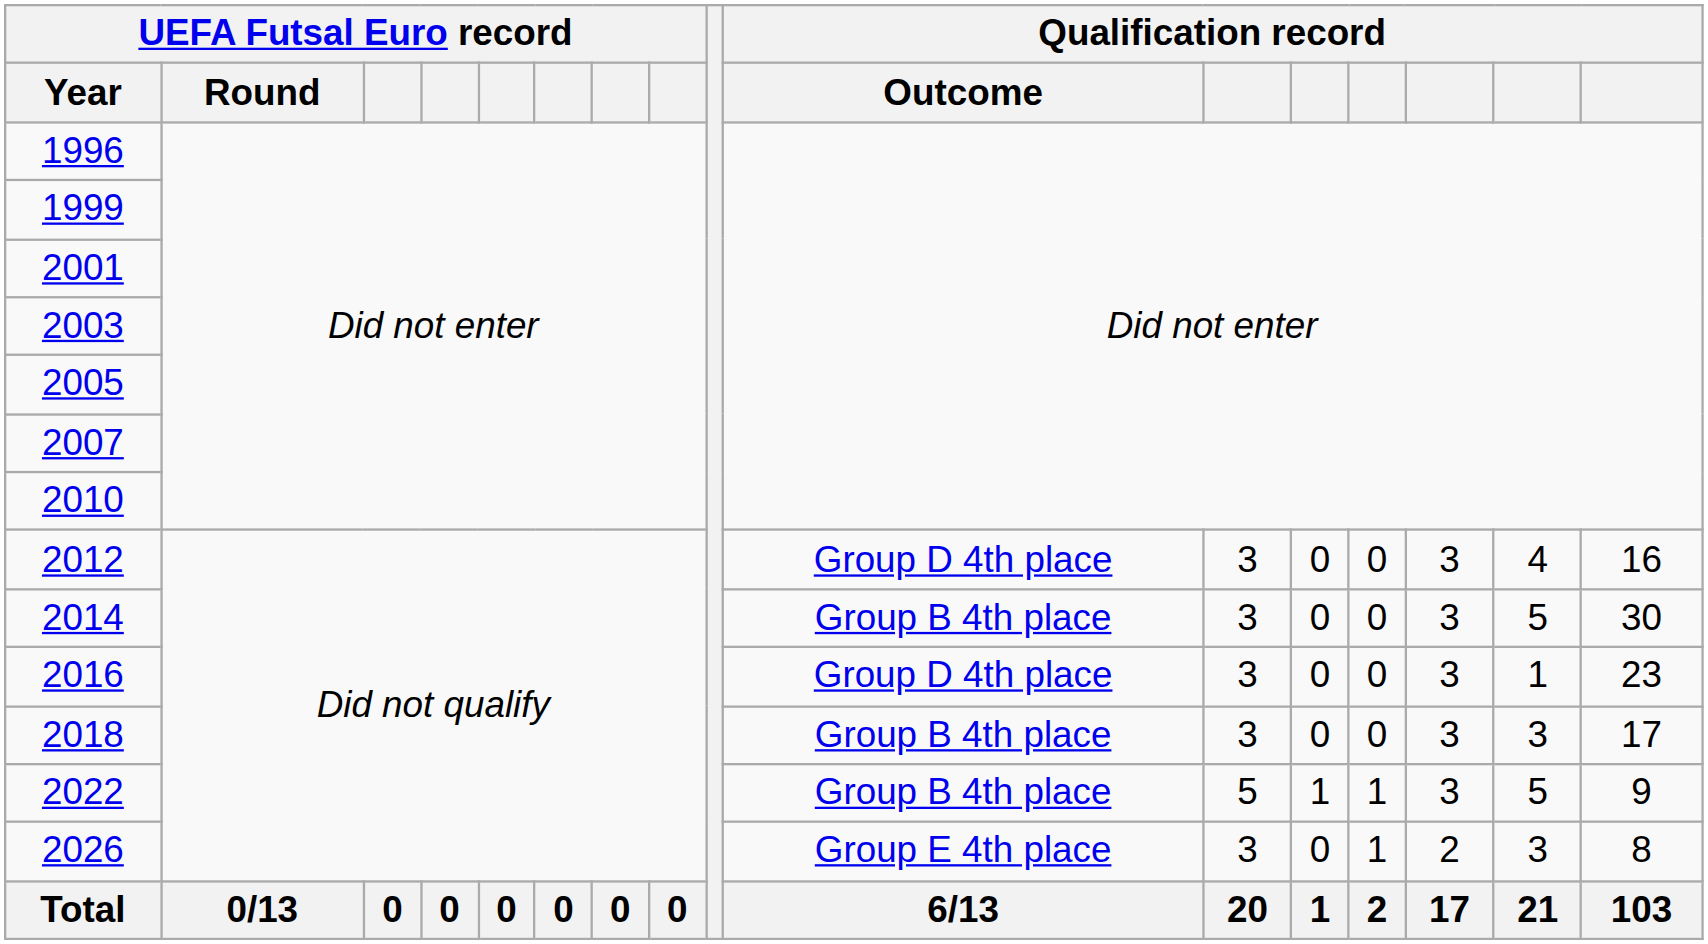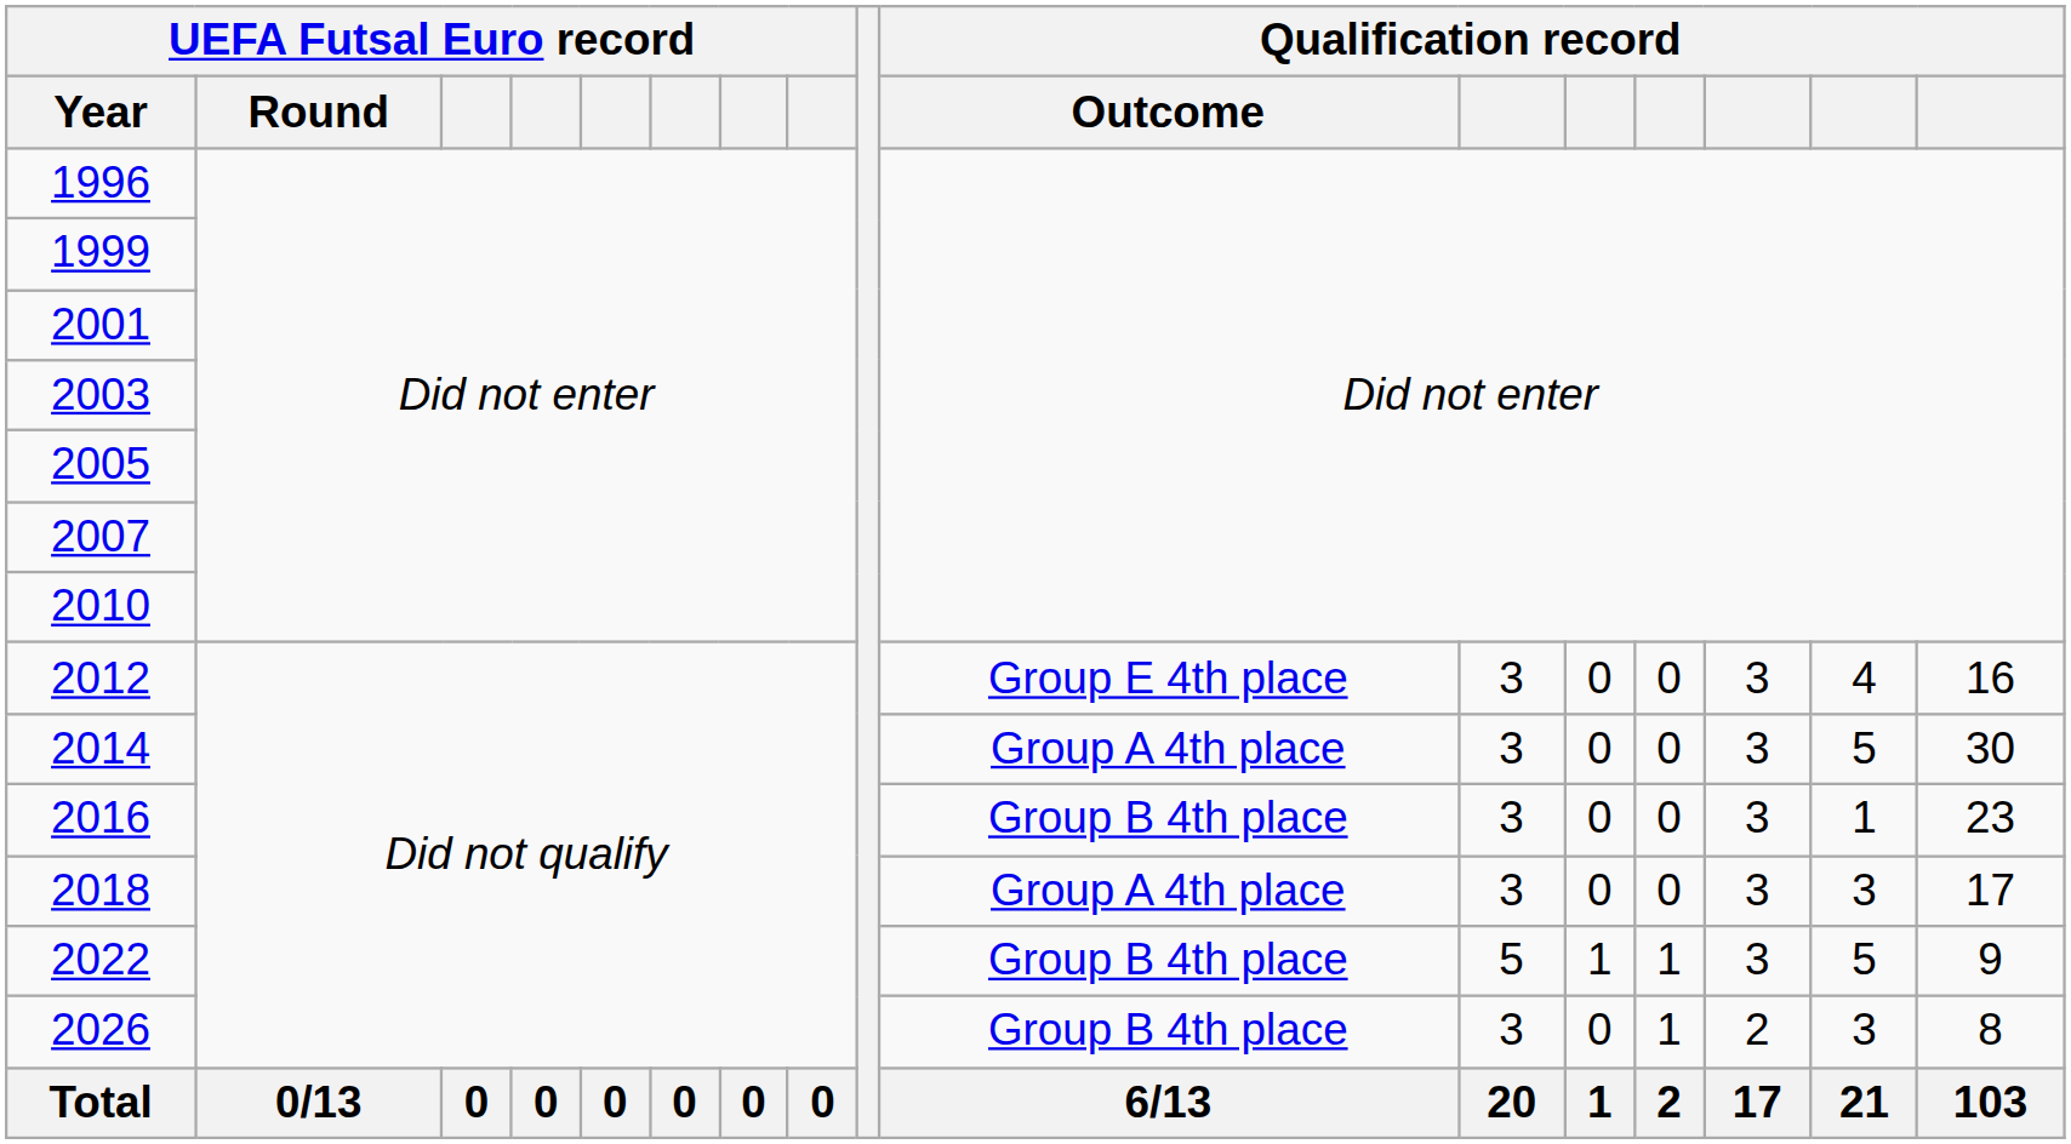2012 | Qualification record / Outcome: Group D 4th place -> Group E 4th place
2014 | Qualification record / Outcome: Group B 4th place -> Group A 4th place
2016 | Qualification record / Outcome: Group D 4th place -> Group B 4th place
2018 | Qualification record / Outcome: Group B 4th place -> Group A 4th place
2026 | Qualification record / Outcome: Group E 4th place -> Group B 4th place
